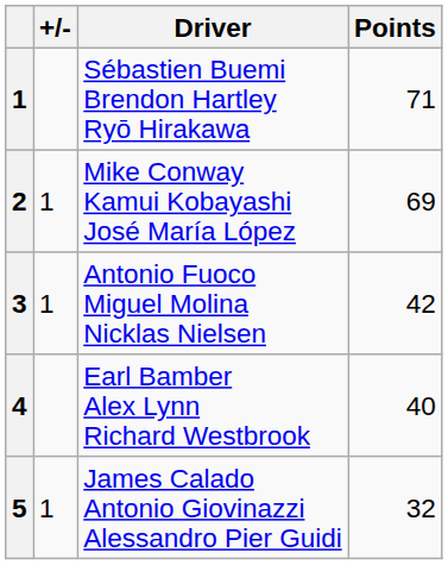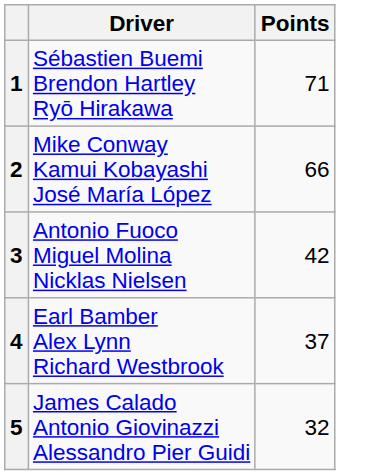- column: +/- | 1 | 1 | 1
Mike Conway Kamui Kobayashi José María López | Points: 69 -> 66
Earl Bamber Alex Lynn Richard Westbrook | Points: 40 -> 37
